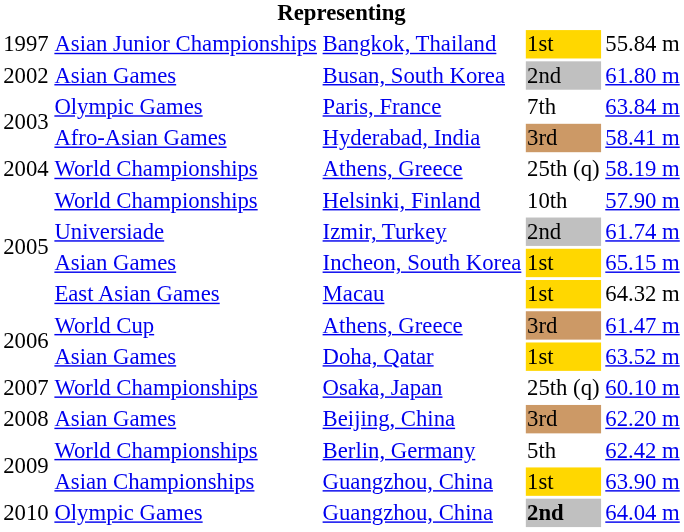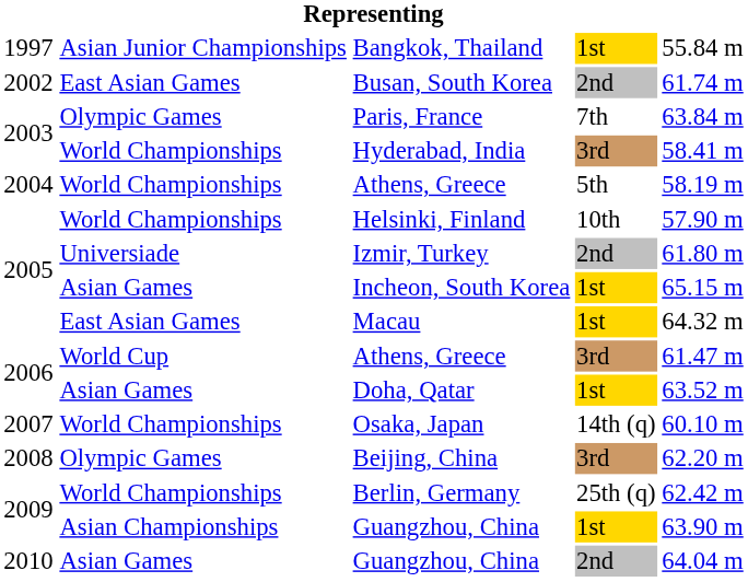Busan, South Korea | column 2: Asian Games -> East Asian Games
Busan, South Korea | column 5: 61.80 m -> 61.74 m
Hyderabad, India | column 2: Afro-Asian Games -> World Championships
2004 / Athens, Greece | column 4: 25th (q) -> 5th
Izmir, Turkey | column 5: 61.74 m -> 61.80 m
Osaka, Japan | column 4: 25th (q) -> 14th (q)
Beijing, China | column 2: Asian Games -> Olympic Games
Berlin, Germany | column 4: 5th -> 25th (q)
2010 / Guangzhou, China | column 2: Olympic Games -> Asian Games
2010 / Guangzhou, China | column 4: bold -> normal
